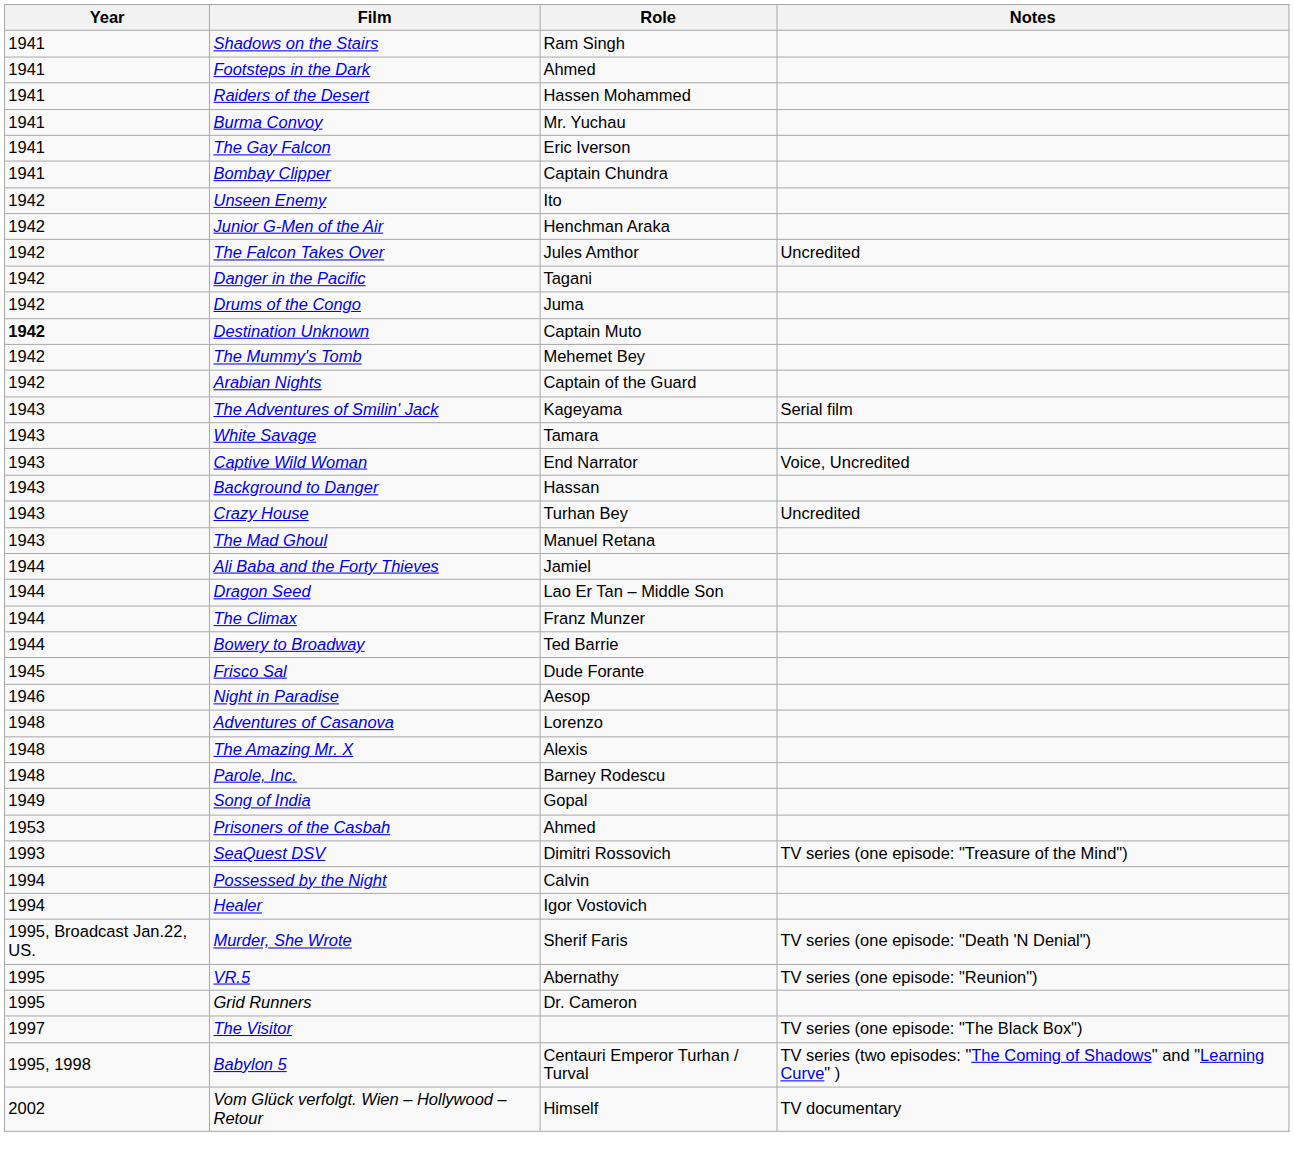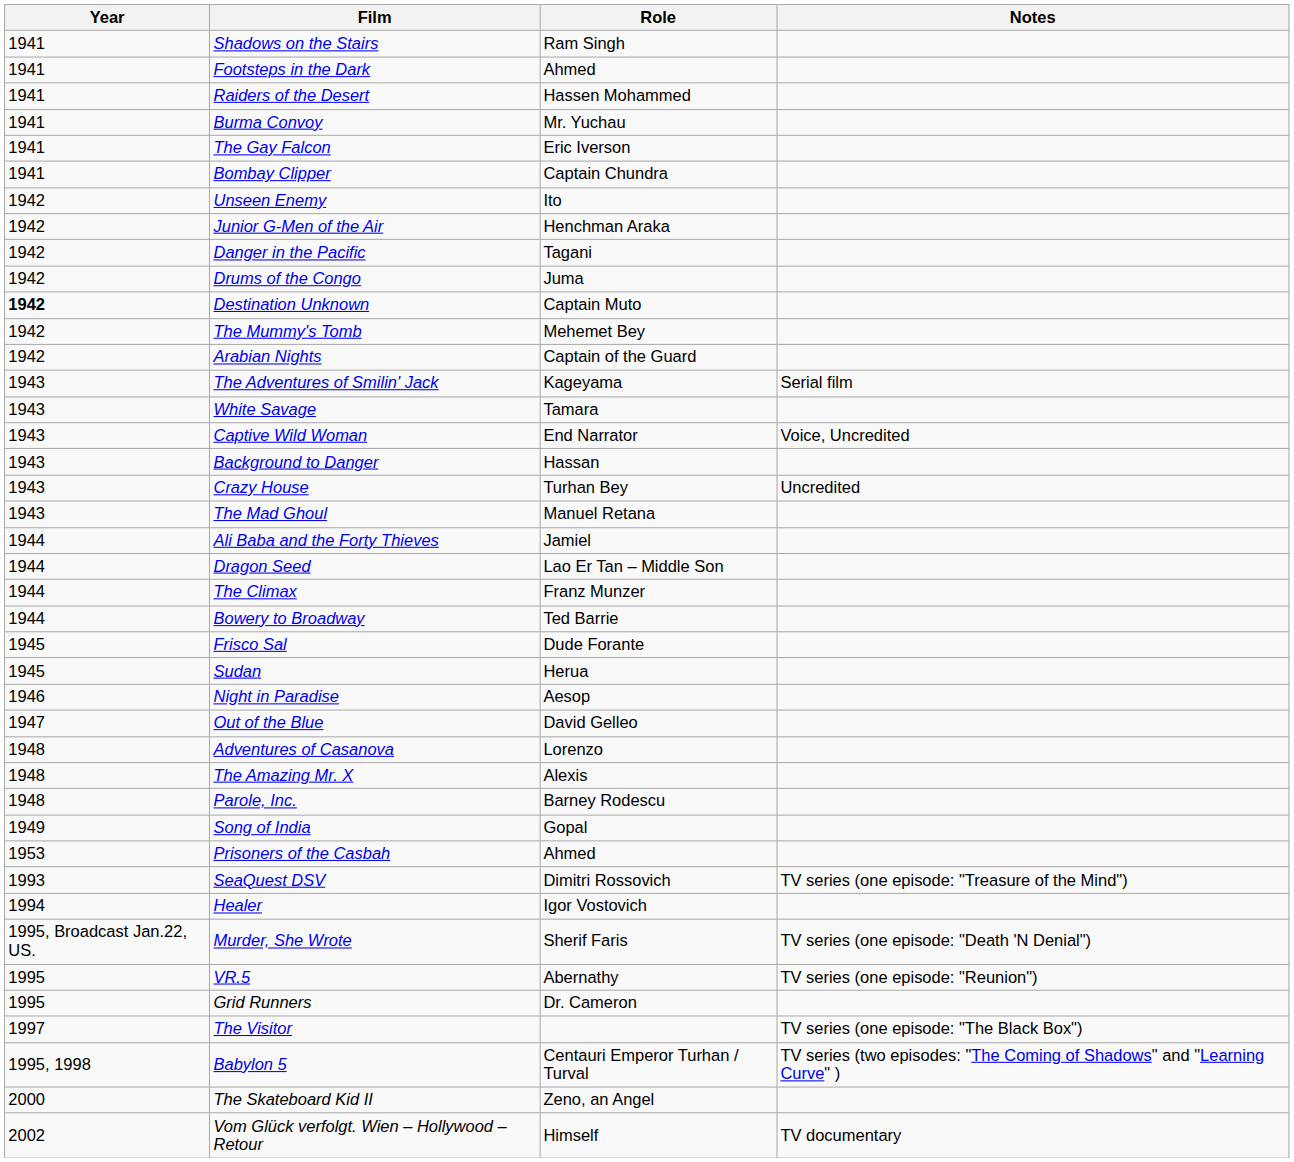- row: 1942 | The Falcon Takes Over | Jules Amthor | Uncredited
+ row: 1945 | Sudan | Herua
+ row: 1947 | Out of the Blue | David Gelleo
- row: 1994 | Possessed by the Night | Calvin
+ row: 2000 | The Skateboard Kid II | Zeno, an Angel
